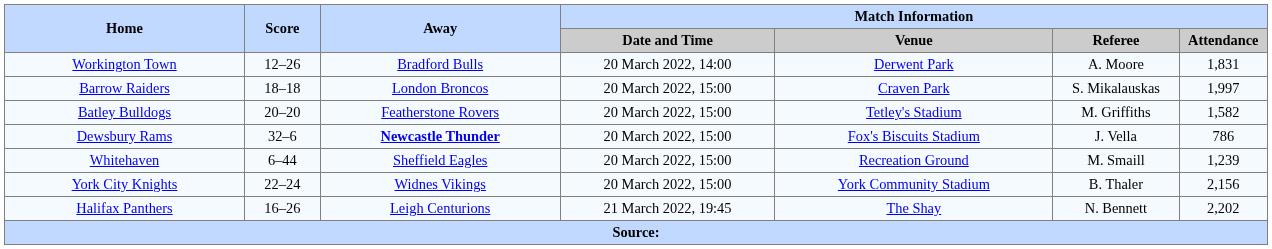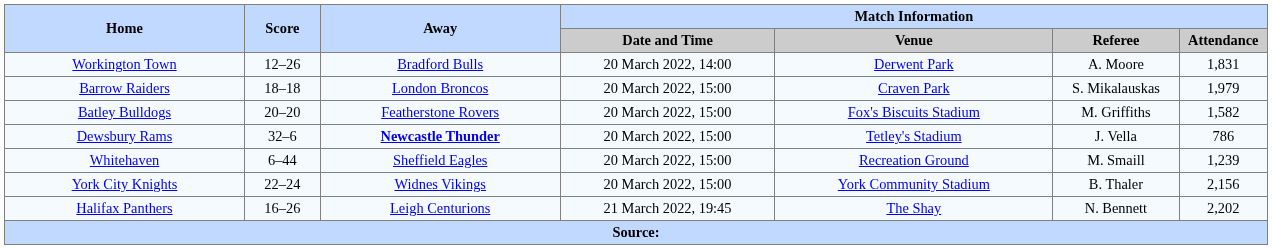Barrow Raiders | Match Information / Attendance: 1,997 -> 1,979
Batley Bulldogs | Match Information / Venue: Tetley's Stadium -> Fox's Biscuits Stadium
Dewsbury Rams | Match Information / Venue: Fox's Biscuits Stadium -> Tetley's Stadium
